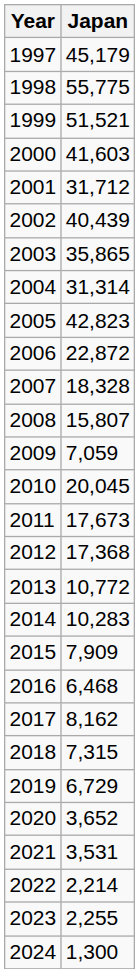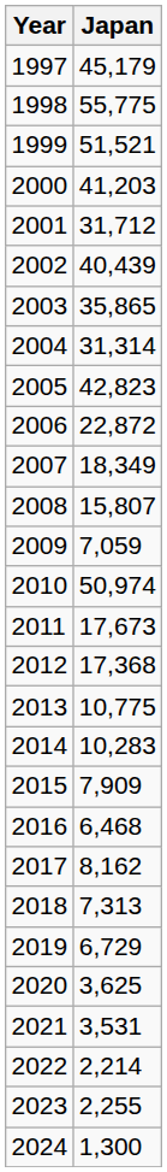2000 | Japan: 41,603 -> 41,203
2007 | Japan: 18,328 -> 18,349
2010 | Japan: 20,045 -> 50,974
2013 | Japan: 10,772 -> 10,775
2018 | Japan: 7,315 -> 7,313
2020 | Japan: 3,652 -> 3,625
